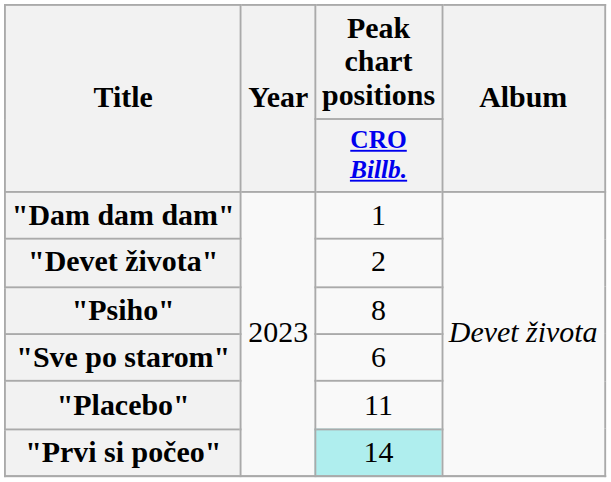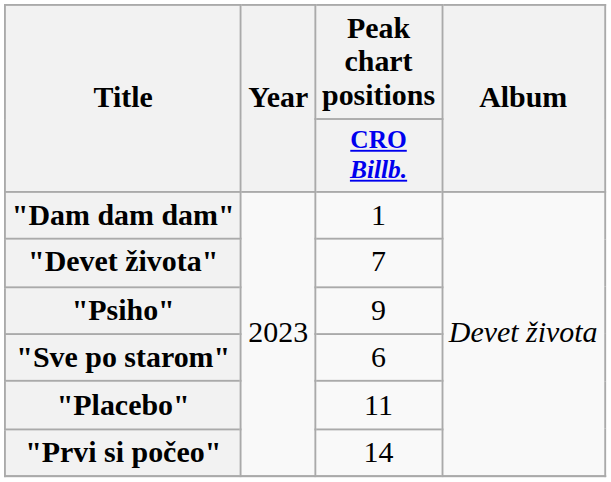"Devet života" | Peak chart positions / CRO Billb.: 2 -> 7
"Psiho" | Peak chart positions / CRO Billb.: 8 -> 9
"Prvi si počeo" | Peak chart positions / CRO Billb.: paleturquoise background -> no background
